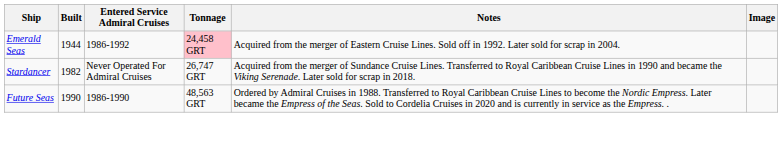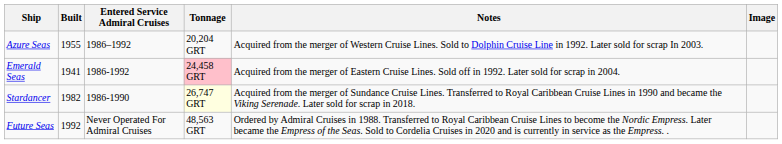+ row: Azure Seas | 1955 | 1986–1992 | 20,204 GRT | Acquired from the merger of Western Cruise Lines. Sold to Dolphin Cruise Line in 1992. Later sold for scrap In 2003.
Emerald Seas | Built: 1944 -> 1941
Stardancer | Entered Service Admiral Cruises: Never Operated For Admiral Cruises -> 1986-1990
Stardancer | Tonnage: no background -> lightyellow background
Future Seas | Built: 1990 -> 1992
Future Seas | Entered Service Admiral Cruises: 1986-1990 -> Never Operated For Admiral Cruises
